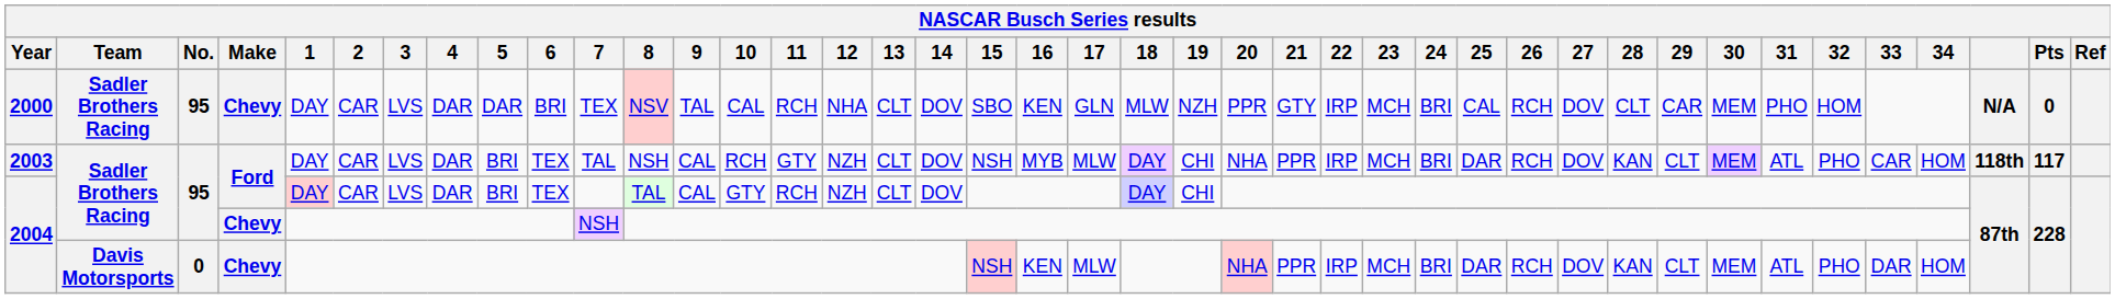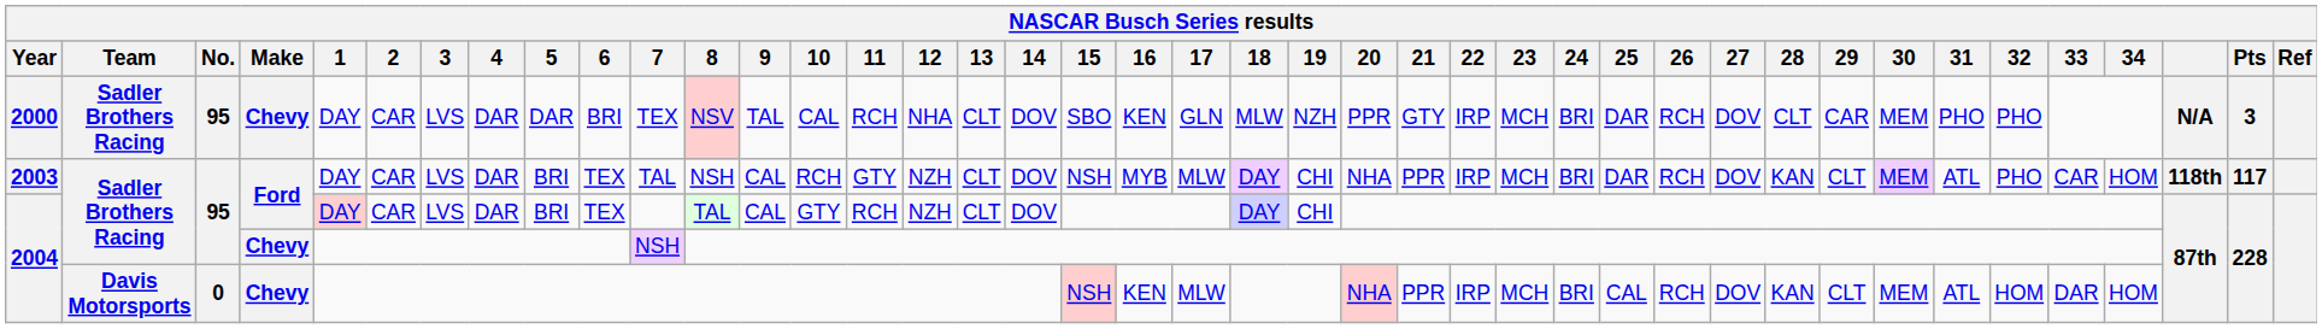2000 | 25: CAL -> DAR
2000 | 32: HOM -> PHO
2000 | Pts: 0 -> 3
2004 / Davis Motorsports | 25: DAR -> CAL
2004 / Davis Motorsports | 32: PHO -> HOM
